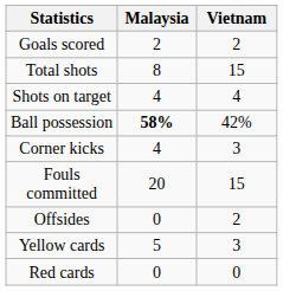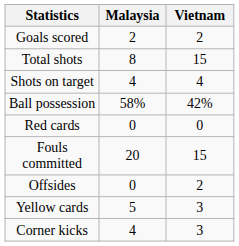Ball possession | Malaysia: bold -> normal
rows swapped: Corner kicks <-> Red cards
